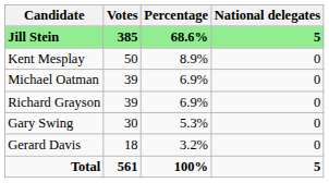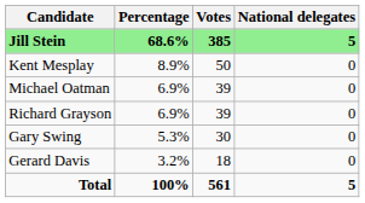columns swapped: Votes <-> Percentage
